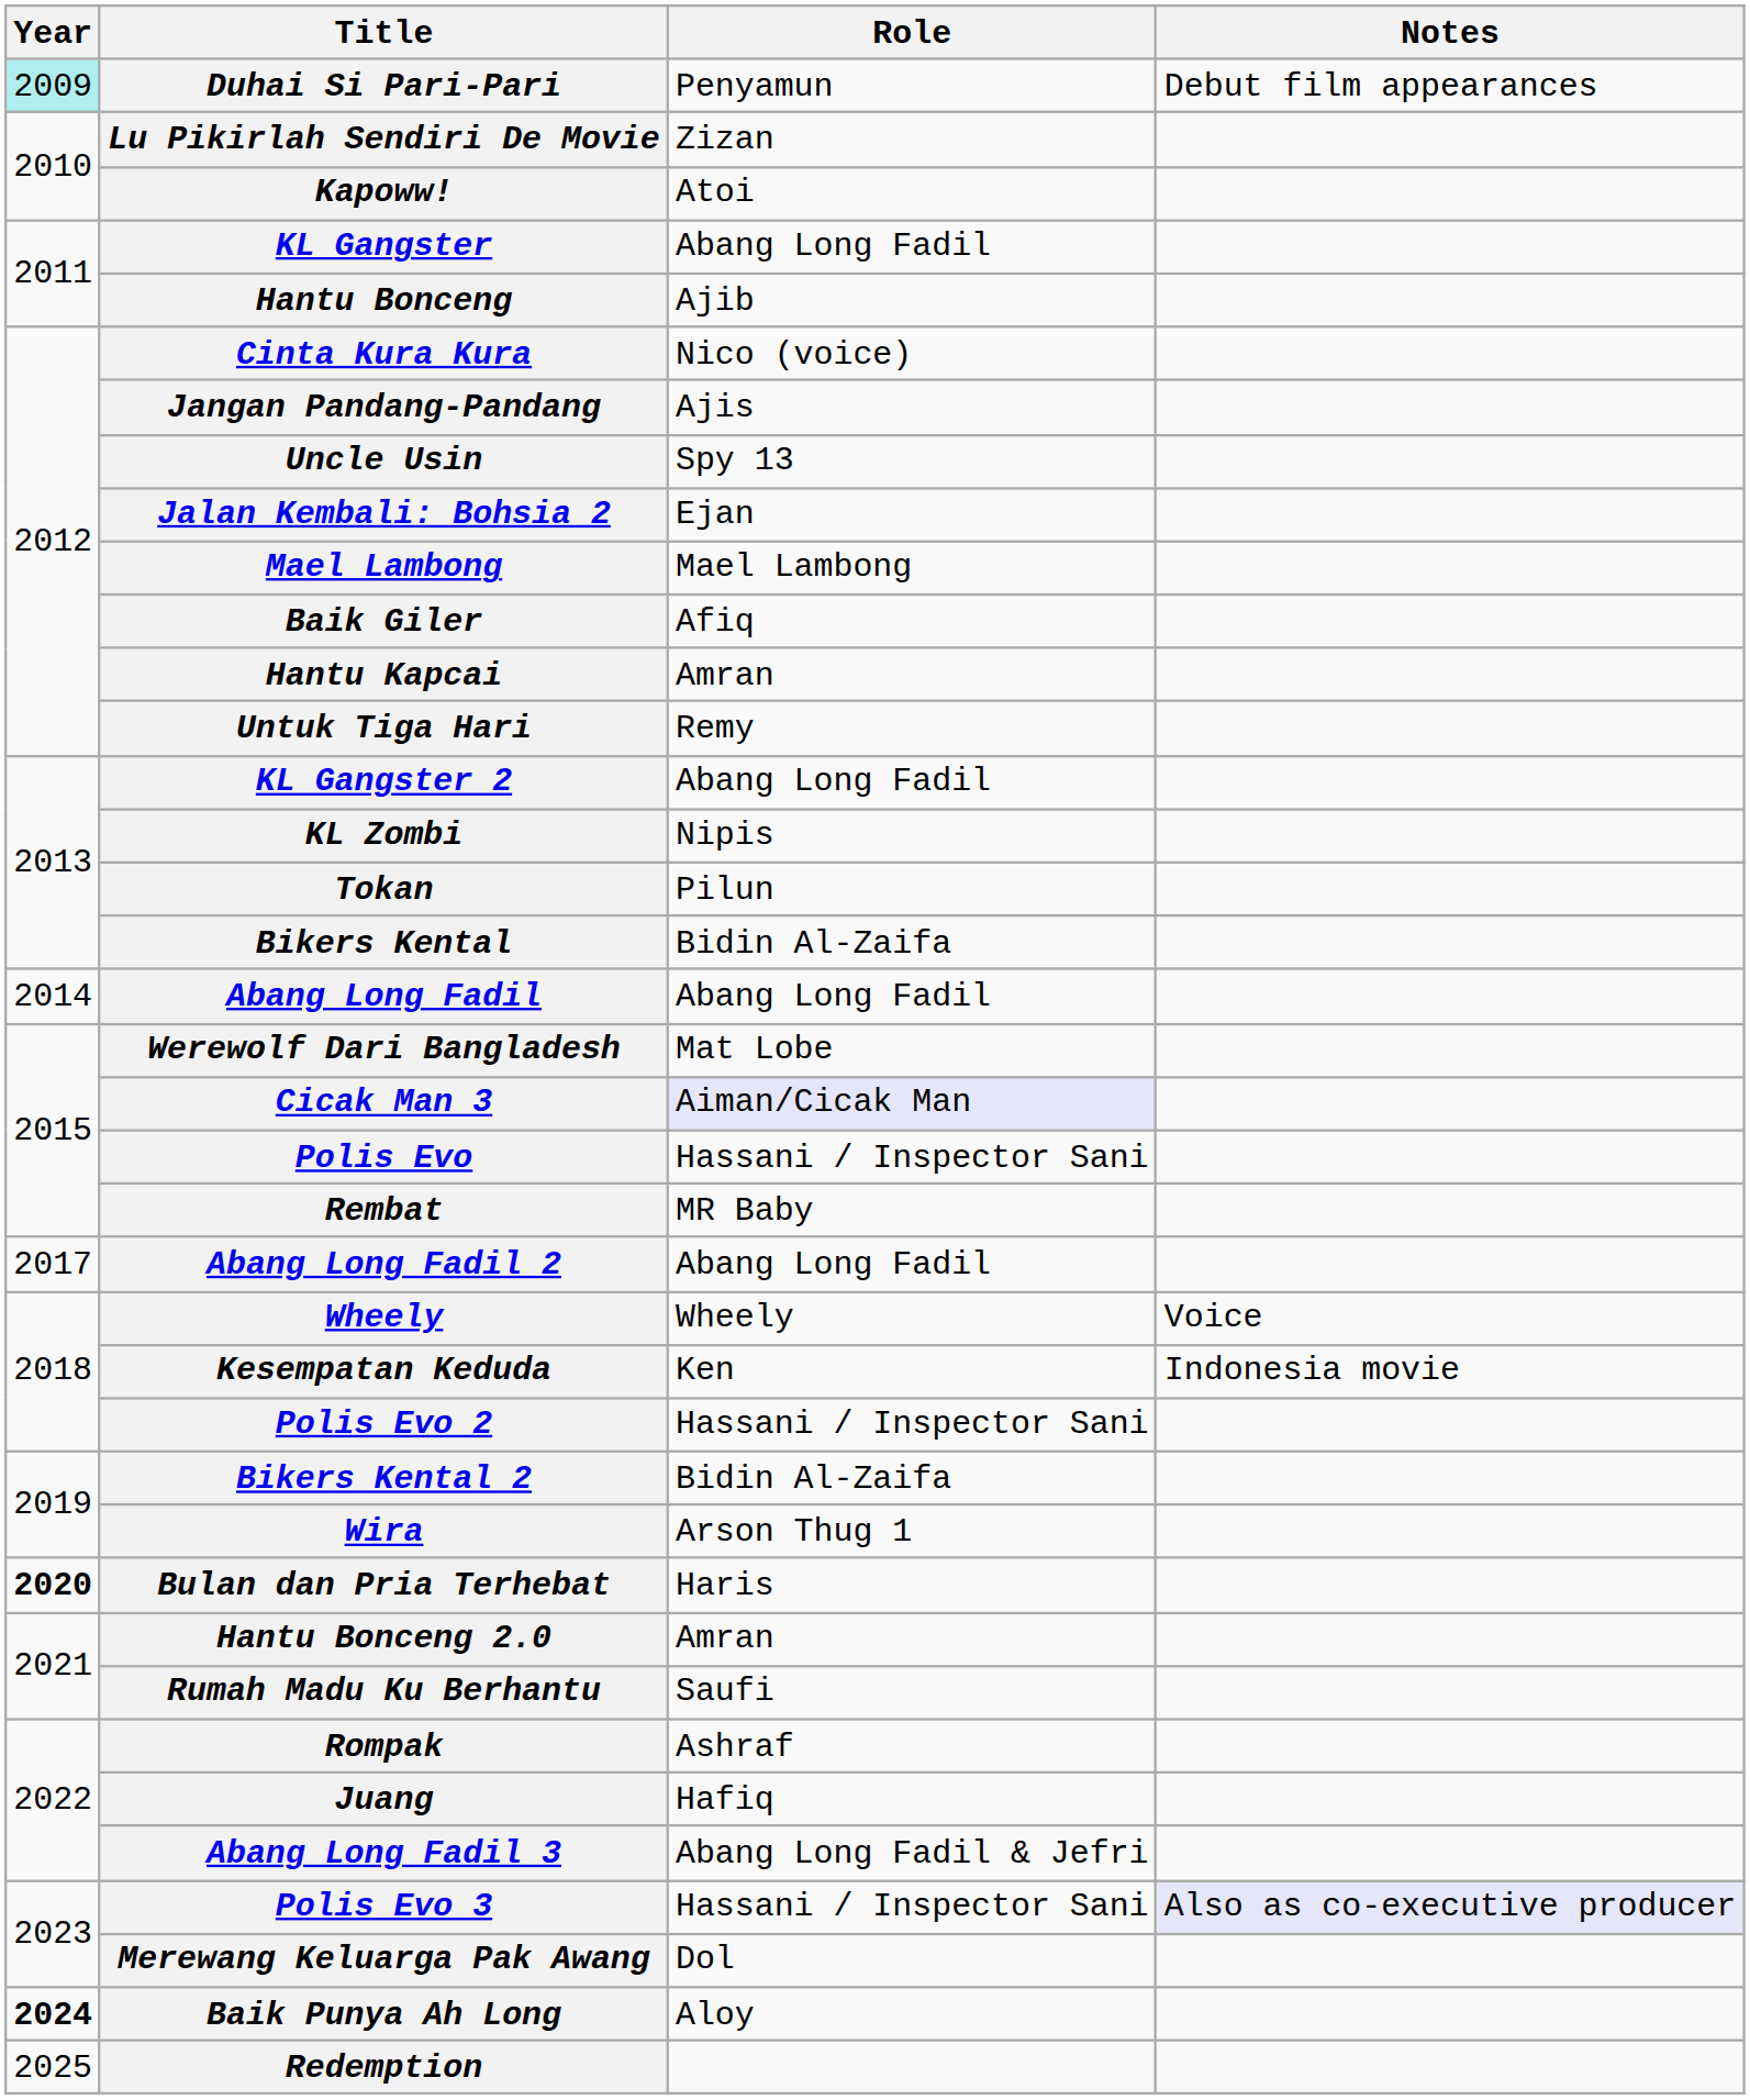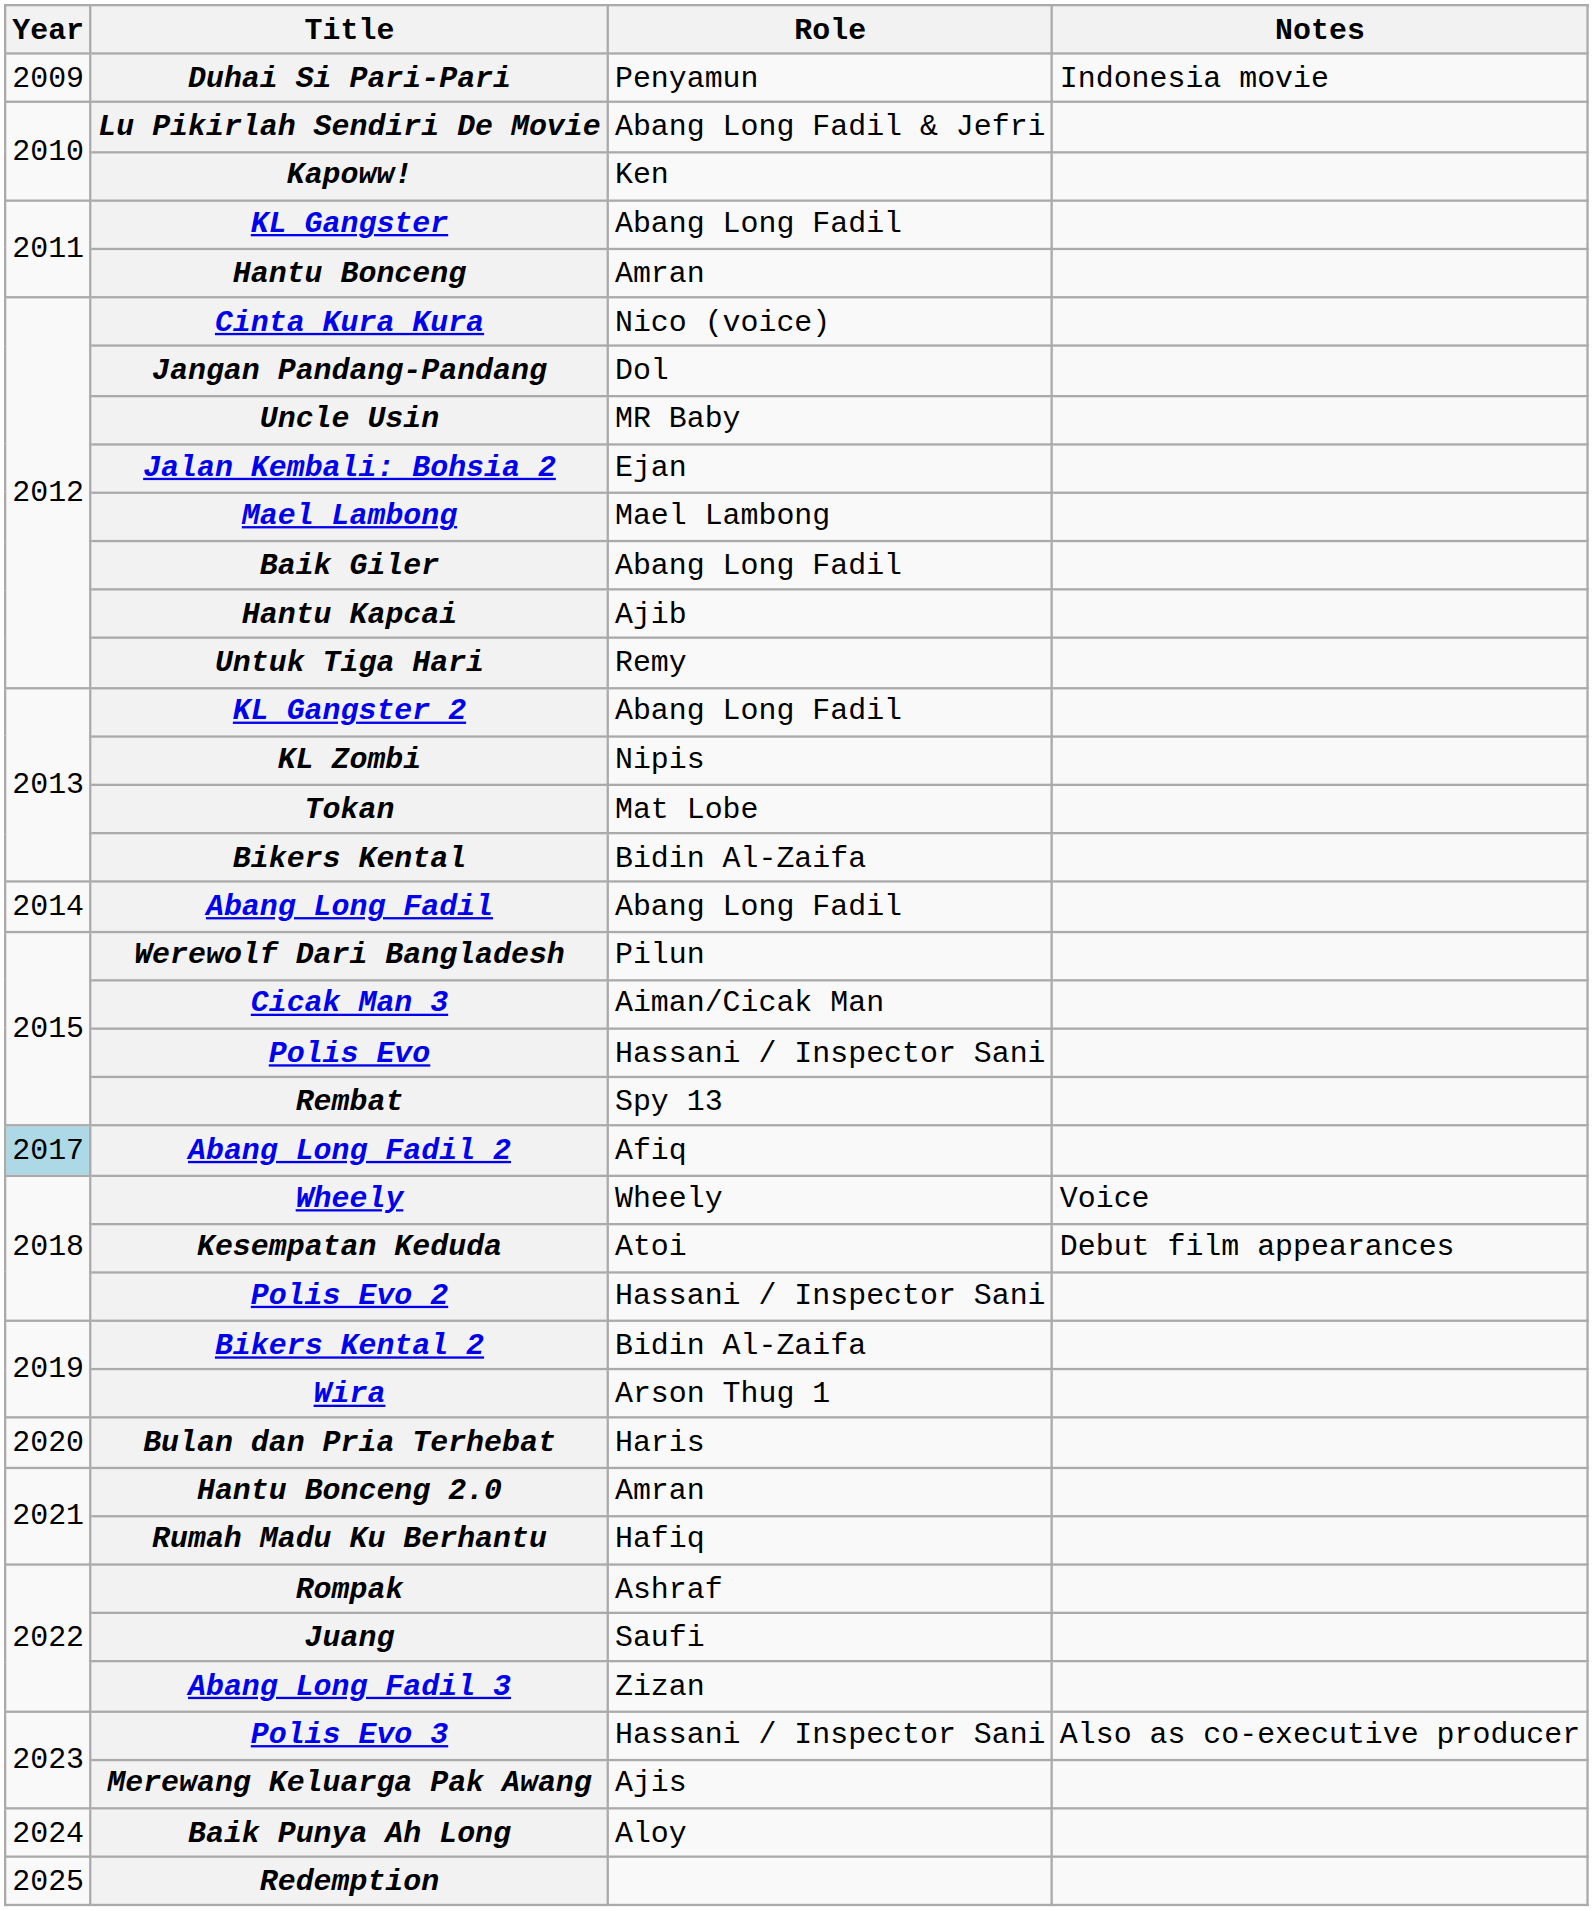Duhai Si Pari-Pari | Year: paleturquoise background -> no background
Duhai Si Pari-Pari | Notes: Debut film appearances -> Indonesia movie
Lu Pikirlah Sendiri De Movie | Role: Zizan -> Abang Long Fadil & Jefri
Kapoww! | Role: Atoi -> Ken
Hantu Bonceng | Role: Ajib -> Amran
Jangan Pandang-Pandang | Role: Ajis -> Dol
Uncle Usin | Role: Spy 13 -> MR Baby
Baik Giler | Role: Afiq -> Abang Long Fadil
Hantu Kapcai | Role: Amran -> Ajib
Tokan | Role: Pilun -> Mat Lobe
Werewolf Dari Bangladesh | Role: Mat Lobe -> Pilun
Cicak Man 3 | Role: lavender background -> no background
Rembat | Role: MR Baby -> Spy 13
Abang Long Fadil 2 | Year: no background -> lightblue background
Abang Long Fadil 2 | Role: Abang Long Fadil -> Afiq
Kesempatan Keduda | Role: Ken -> Atoi
Kesempatan Keduda | Notes: Indonesia movie -> Debut film appearances
Bulan dan Pria Terhebat | Year: bold -> normal
Rumah Madu Ku Berhantu | Role: Saufi -> Hafiq
Juang | Role: Hafiq -> Saufi
Abang Long Fadil 3 | Role: Abang Long Fadil & Jefri -> Zizan
Polis Evo 3 | Notes: lavender background -> no background
Merewang Keluarga Pak Awang | Role: Dol -> Ajis
Baik Punya Ah Long | Year: bold -> normal
